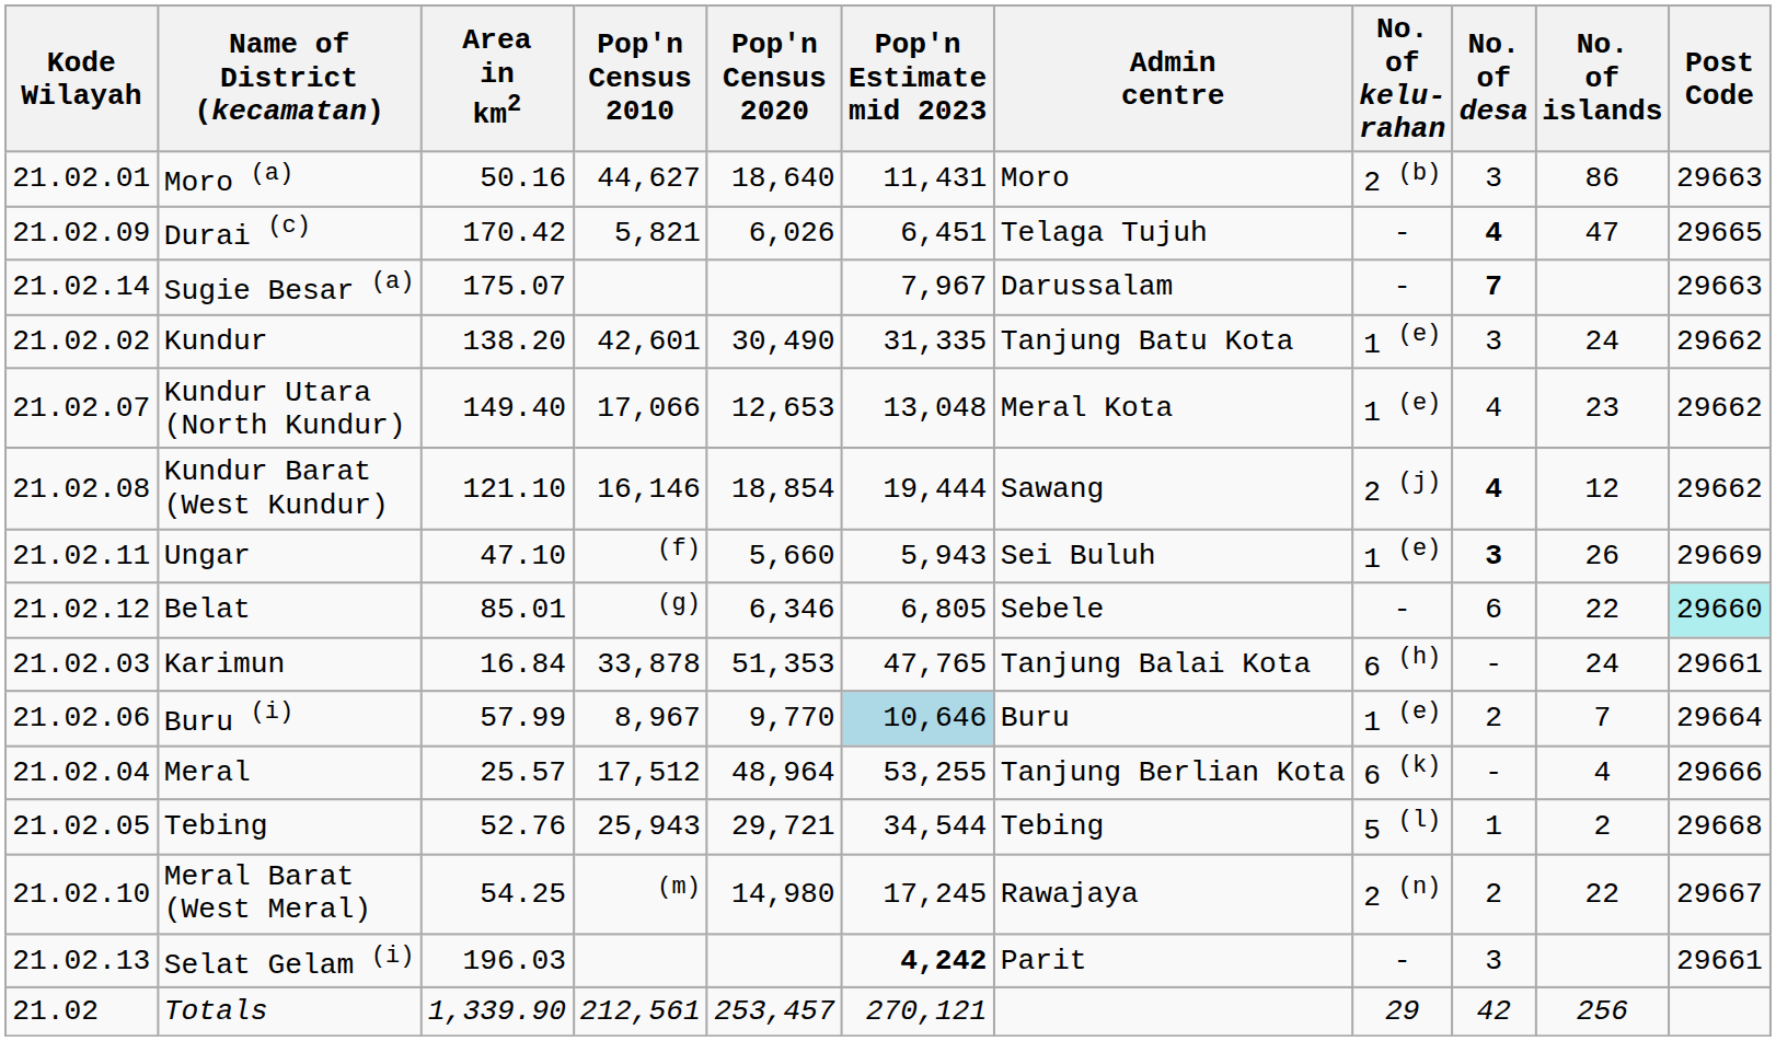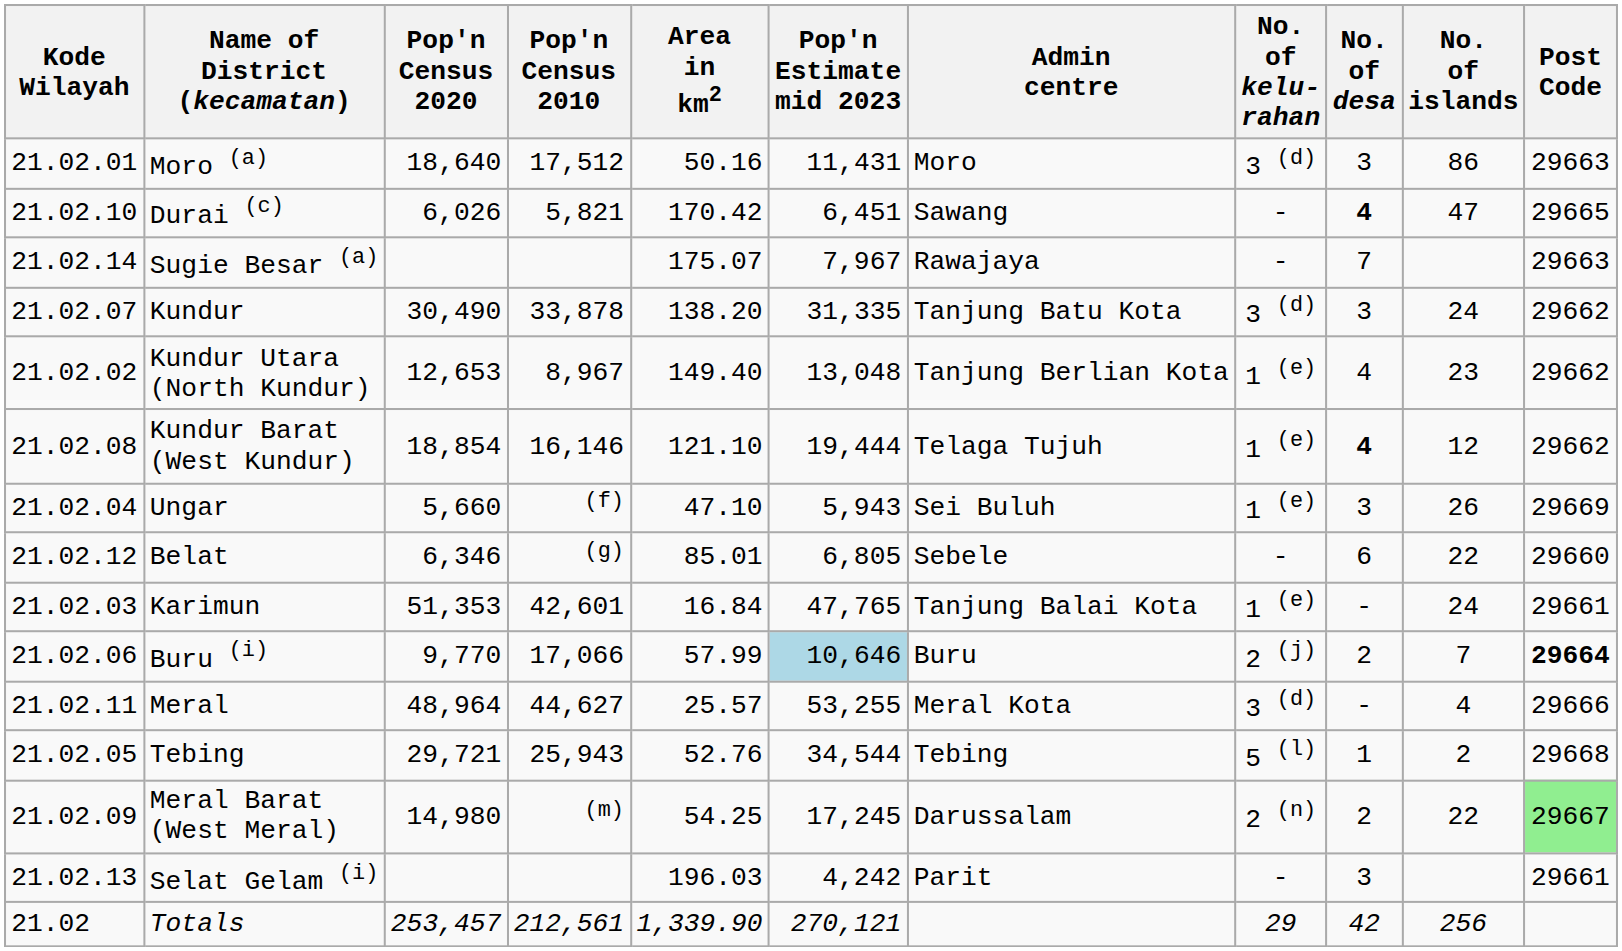columns swapped: Area in km2 <-> Pop'n Census 2020
Moro (a) | Pop'n Census 2010: 44,627 -> 17,512
Moro (a) | No. of kelu- rahan: 2 (b) -> 3 (d)
Durai (c) | Kode Wilayah: 21.02.09 -> 21.02.10
Durai (c) | Admin centre: Telaga Tujuh -> Sawang
Sugie Besar (a) | Admin centre: Darussalam -> Rawajaya
Sugie Besar (a) | No. of desa: bold -> normal
Kundur | Kode Wilayah: 21.02.02 -> 21.02.07
Kundur | Pop'n Census 2010: 42,601 -> 33,878
Kundur | No. of kelu- rahan: 1 (e) -> 3 (d)
Kundur Utara (North Kundur) | Kode Wilayah: 21.02.07 -> 21.02.02
Kundur Utara (North Kundur) | Pop'n Census 2010: 17,066 -> 8,967
Kundur Utara (North Kundur) | Admin centre: Meral Kota -> Tanjung Berlian Kota
Kundur Barat (West Kundur) | Admin centre: Sawang -> Telaga Tujuh
Kundur Barat (West Kundur) | No. of kelu- rahan: 2 (j) -> 1 (e)
Ungar | Kode Wilayah: 21.02.11 -> 21.02.04
Ungar | No. of desa: bold -> normal
Belat | Post Code: paleturquoise background -> no background
Karimun | Pop'n Census 2010: 33,878 -> 42,601
Karimun | No. of kelu- rahan: 6 (h) -> 1 (e)
Buru (i) | Pop'n Census 2010: 8,967 -> 17,066
Buru (i) | No. of kelu- rahan: 1 (e) -> 2 (j)
Buru (i) | Post Code: normal -> bold
Meral | Kode Wilayah: 21.02.04 -> 21.02.11
Meral | Pop'n Census 2010: 17,512 -> 44,627
Meral | Admin centre: Tanjung Berlian Kota -> Meral Kota
Meral | No. of kelu- rahan: 6 (k) -> 3 (d)
Meral Barat (West Meral) | Kode Wilayah: 21.02.10 -> 21.02.09
Meral Barat (West Meral) | Admin centre: Rawajaya -> Darussalam
Meral Barat (West Meral) | Post Code: no background -> lightgreen background
Selat Gelam (i) | Pop'n Estimate mid 2023: bold -> normal
